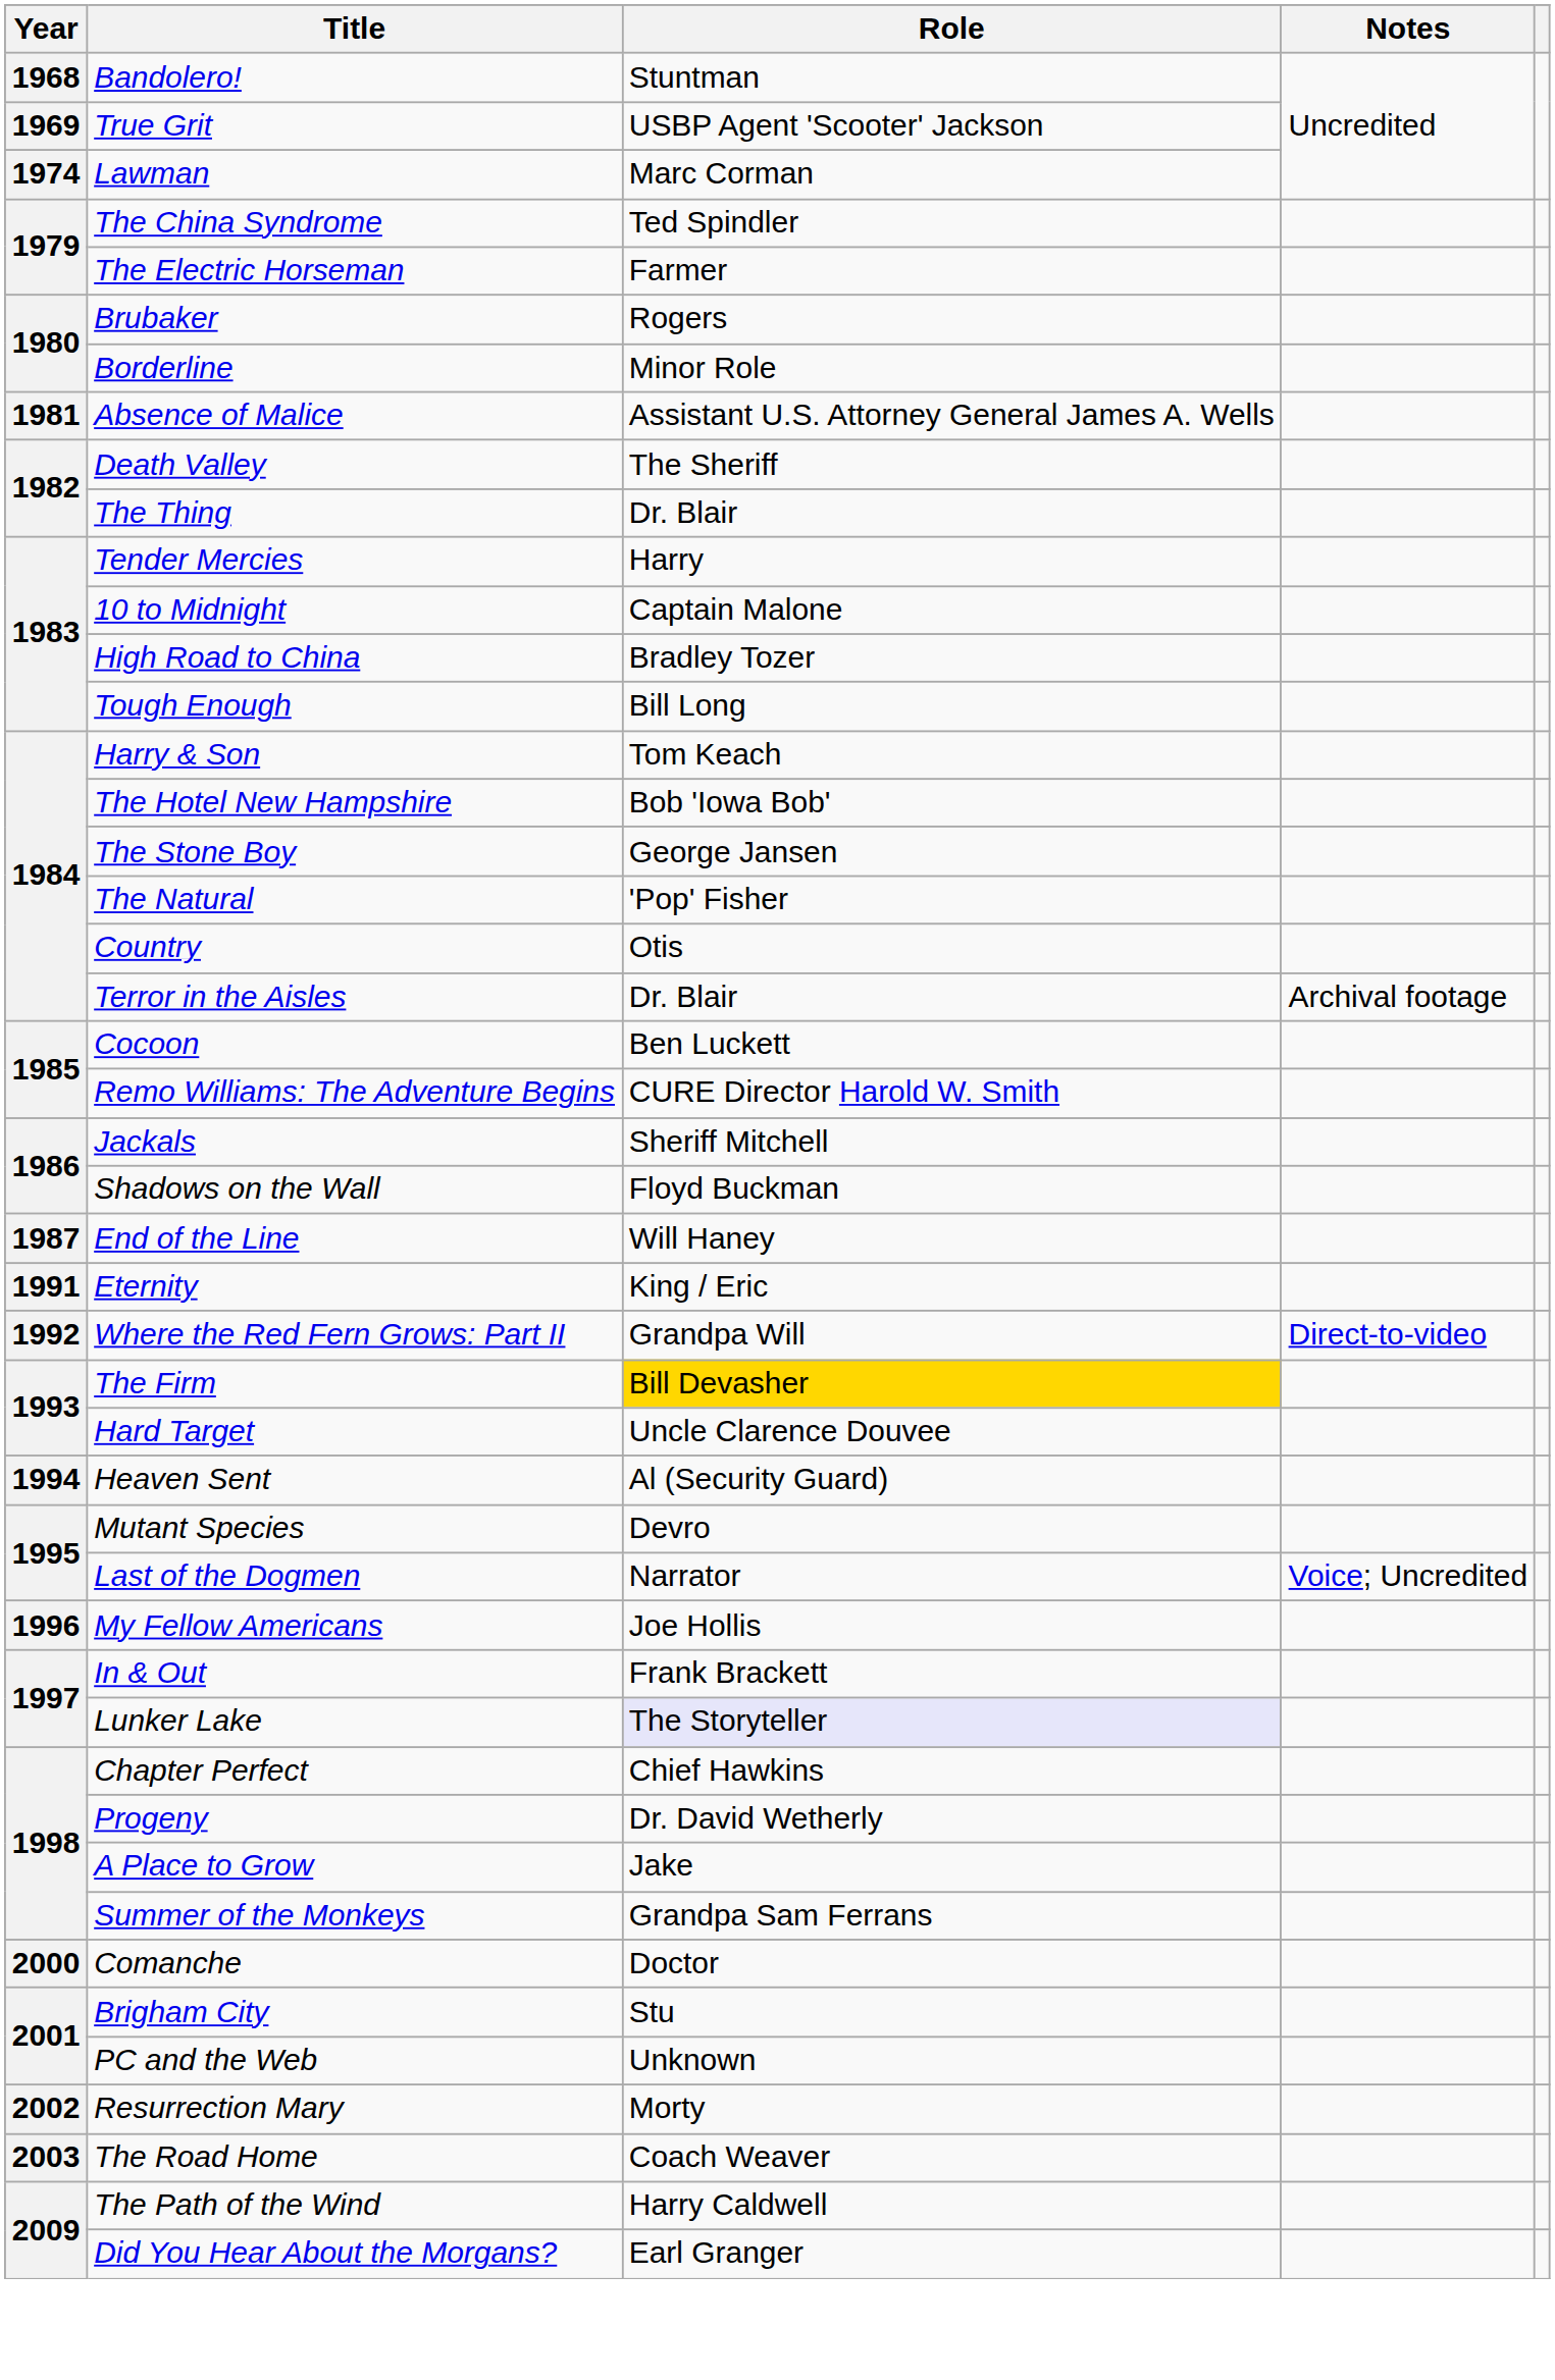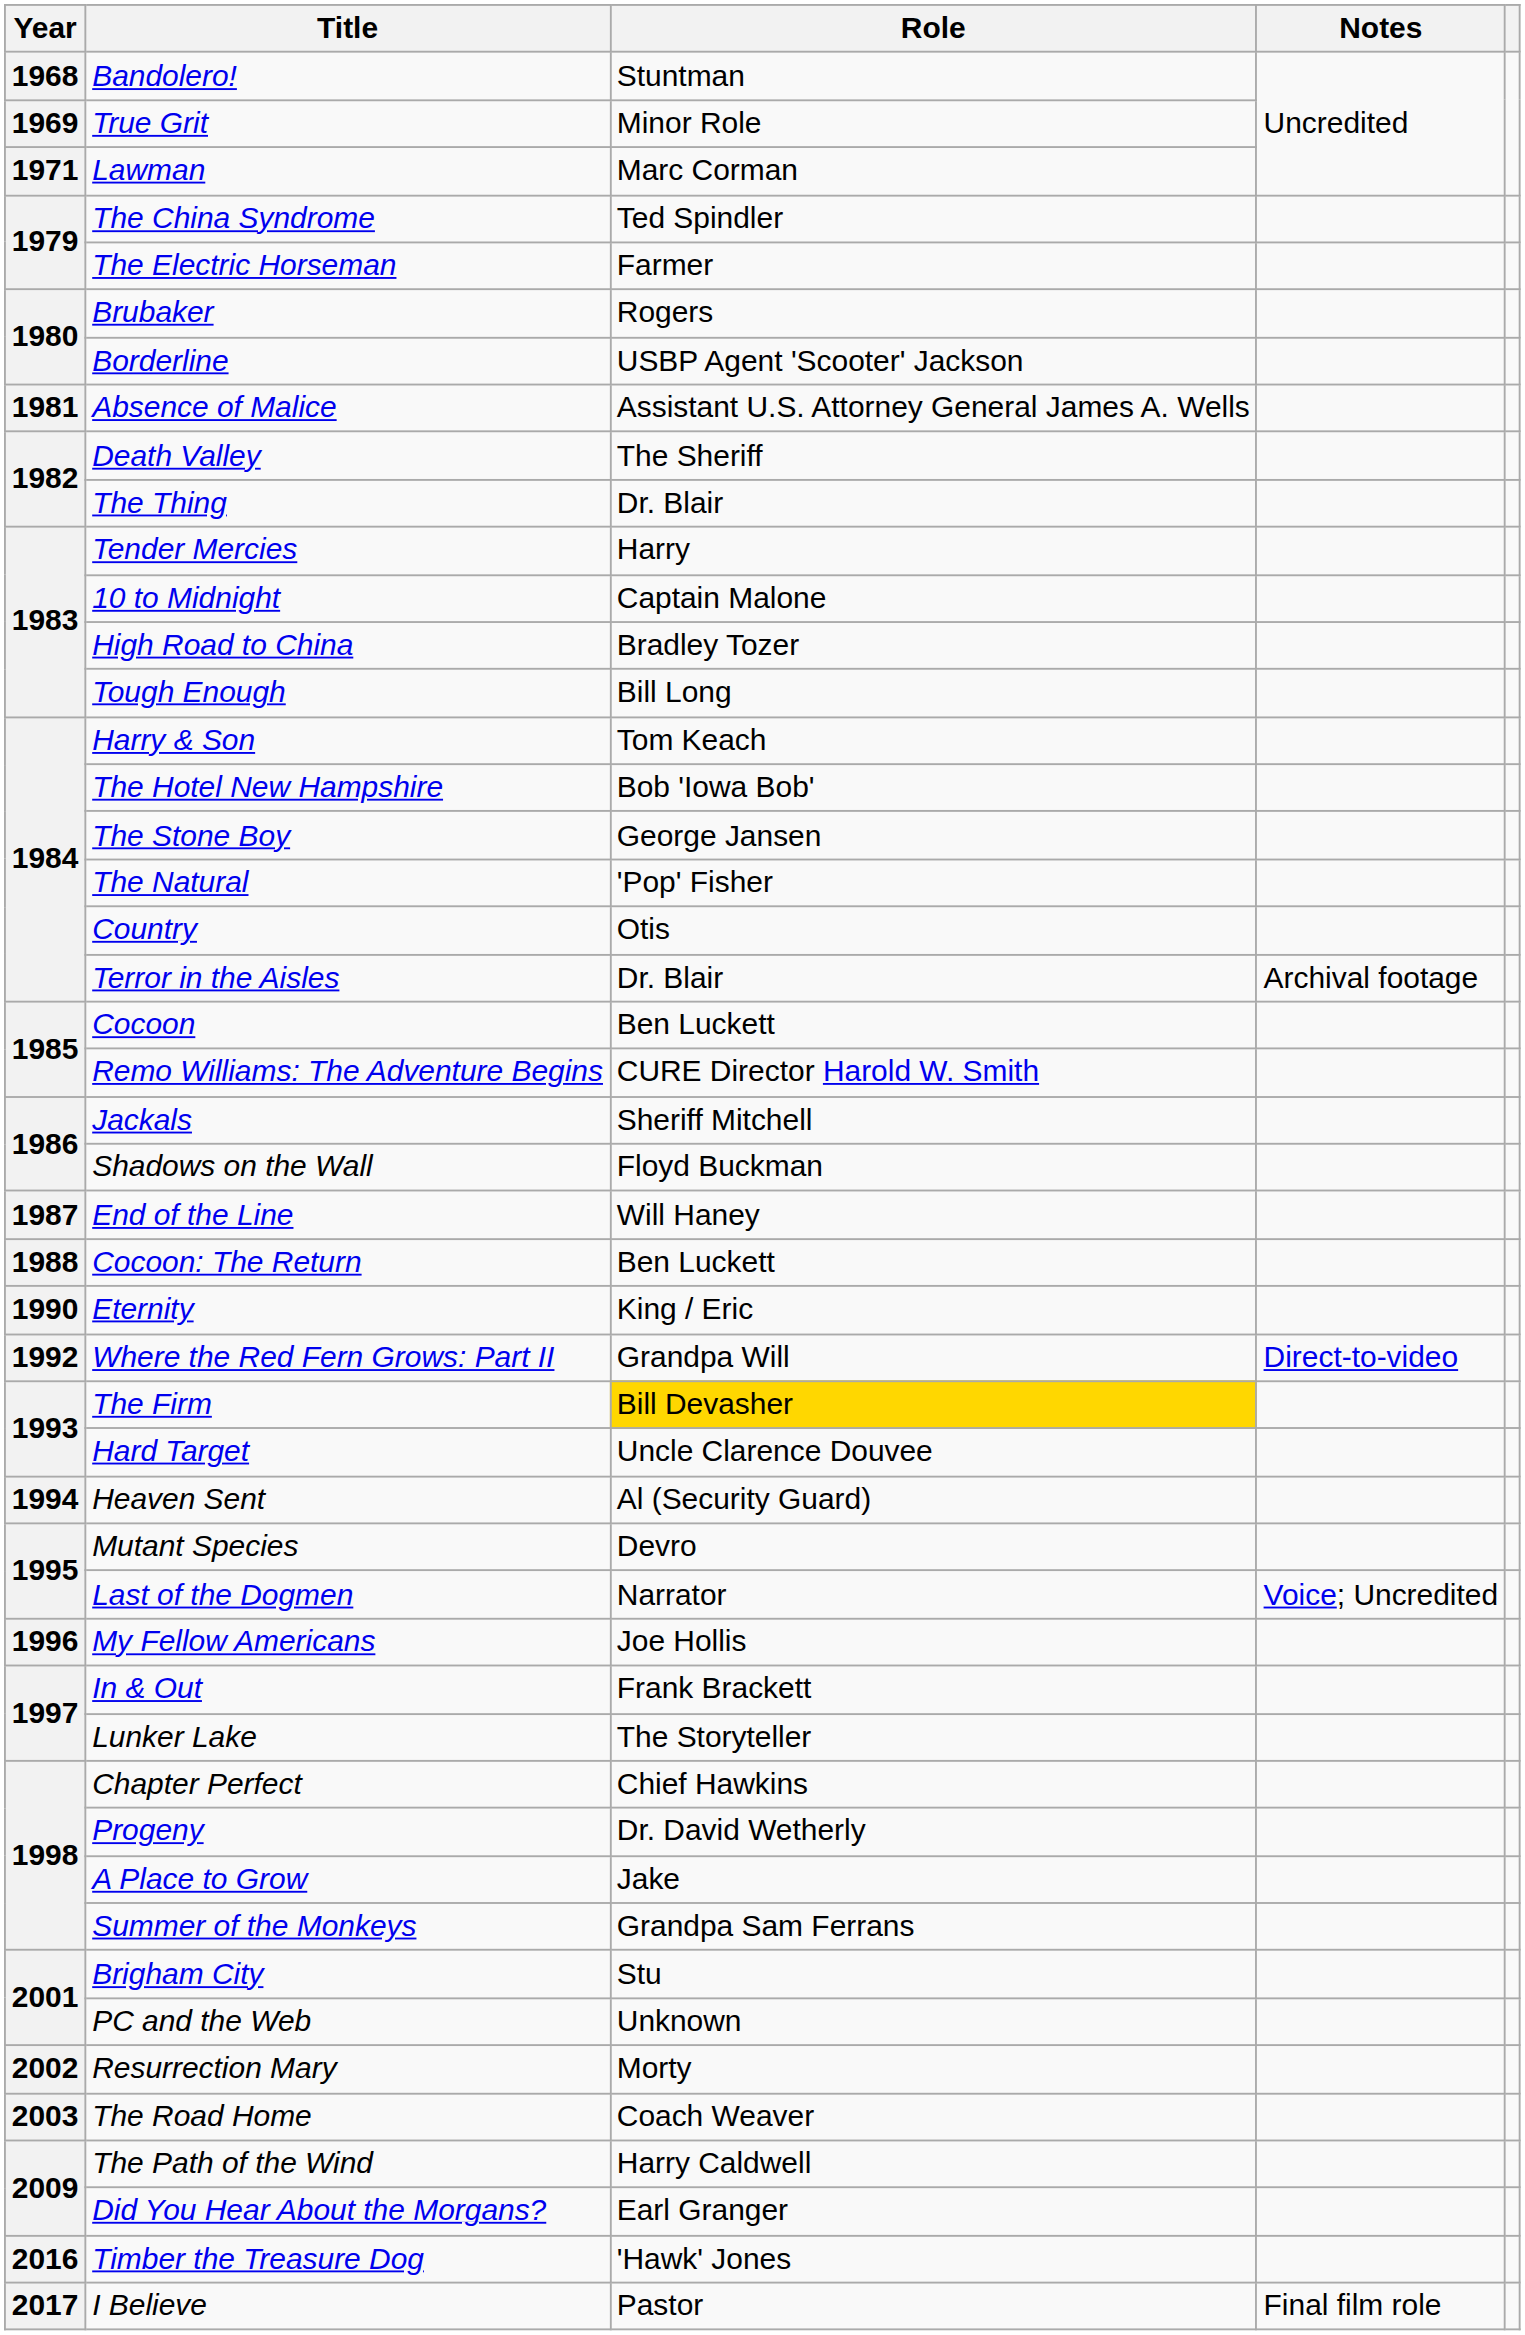True Grit | Role: USBP Agent 'Scooter' Jackson -> Minor Role
Lawman | Year: 1974 -> 1971
Borderline | Role: Minor Role -> USBP Agent 'Scooter' Jackson
+ row: 1988 | Cocoon: The Return | Ben Luckett
Eternity | Year: 1991 -> 1990
Lunker Lake | Role: lavender background -> no background
- row: 2000 | Comanche | Doctor
+ row: 2016 | Timber the Treasure Dog | 'Hawk' Jones
+ row: 2017 | I Believe | Pastor | Final film role
